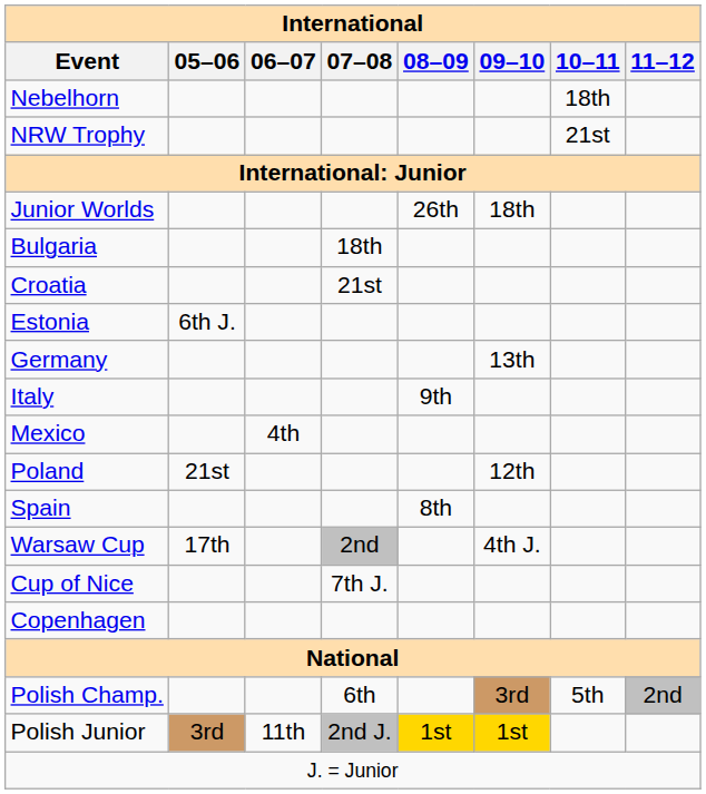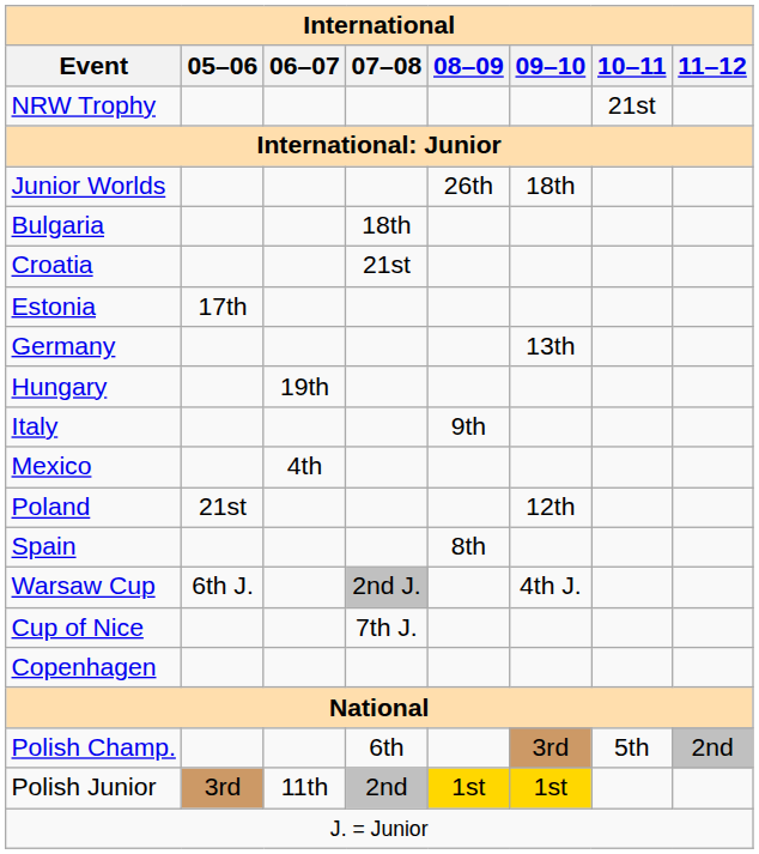- row: Nebelhorn | 18th
Estonia | 05–06: 6th J. -> 17th
+ row: Hungary | 19th
Warsaw Cup | 05–06: 17th -> 6th J.
Warsaw Cup | 07–08: 2nd -> 2nd J.
Polish Junior | 07–08: 2nd J. -> 2nd
